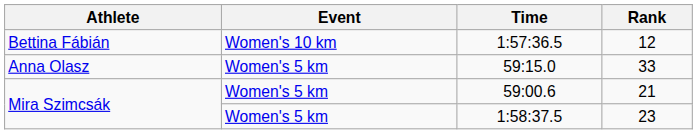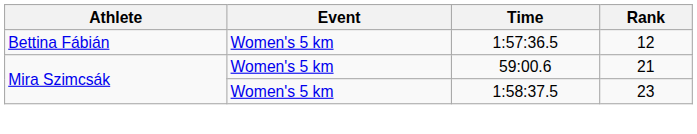1:57:36.5 | Event: Women's 10 km -> Women's 5 km
- row: Anna Olasz | Women's 5 km | 59:15.0 | 33
